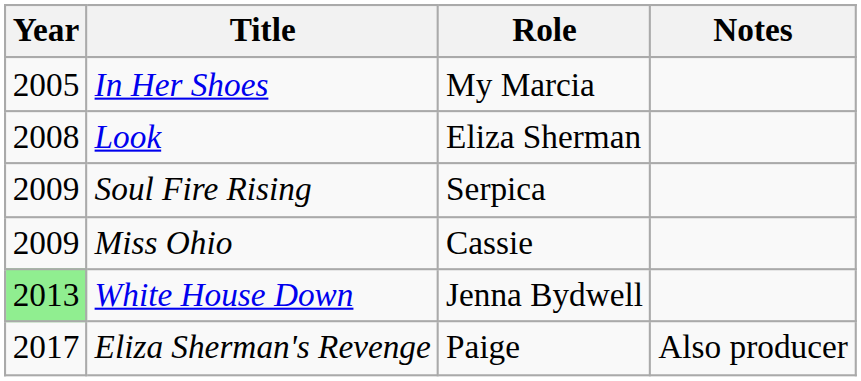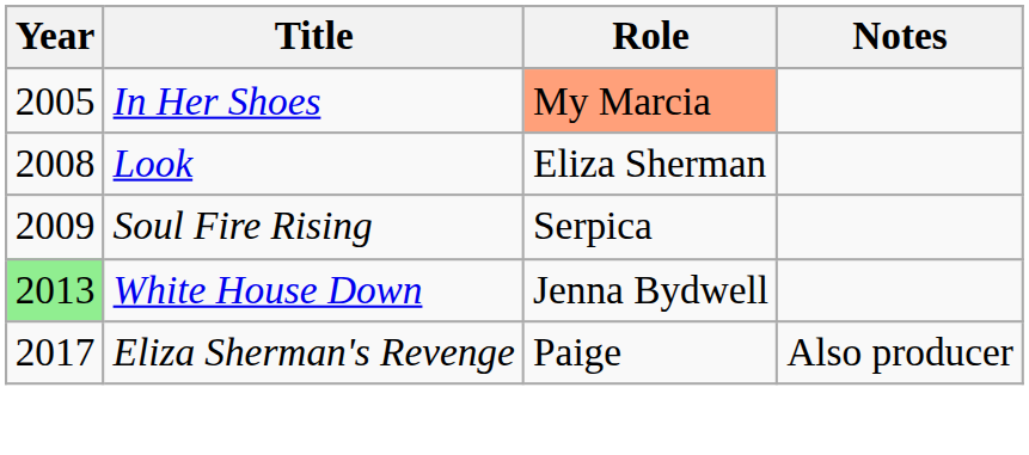In Her Shoes | Role: no background -> lightsalmon background
- row: 2009 | Miss Ohio | Cassie
